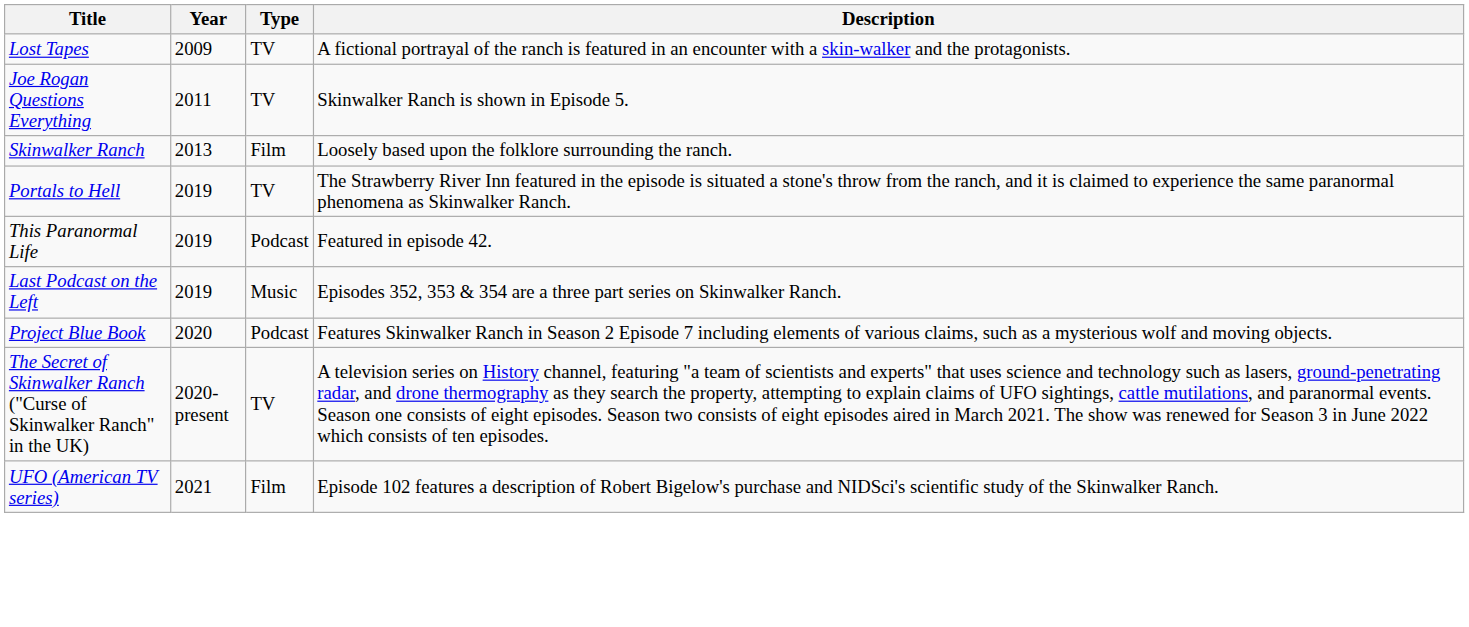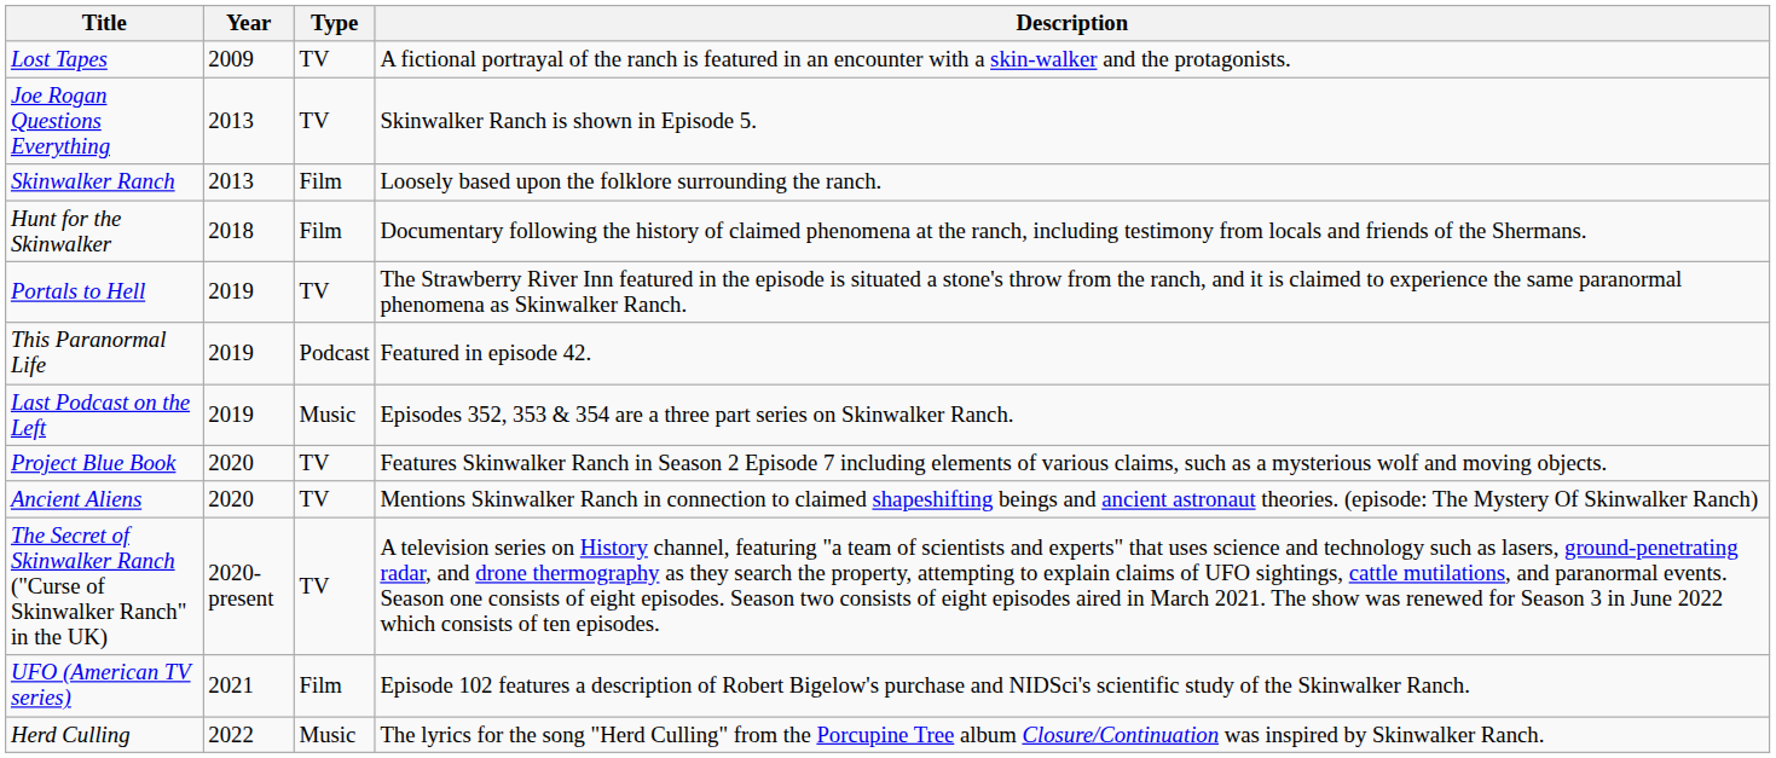Joe Rogan Questions Everything | Year: 2011 -> 2013
+ row: Hunt for the Skinwalker | 2018 | Film | Documentary following the history of claimed phenomena at the ranch, including testimony from locals and friends of the Shermans.
Project Blue Book | Type: Podcast -> TV
+ row: Ancient Aliens | 2020 | TV | Mentions Skinwalker Ranch in connection to claimed shapeshifting beings and ancient astronaut theories. (episode: The Mystery Of Skinwalker Ranch)
+ row: Herd Culling | 2022 | Music | The lyrics for the song "Herd Culling" from the Porcupine Tree album Closure/Continuation was inspired by Skinwalker Ranch.
